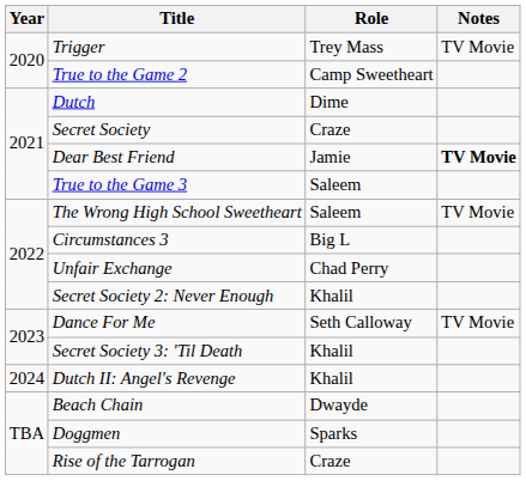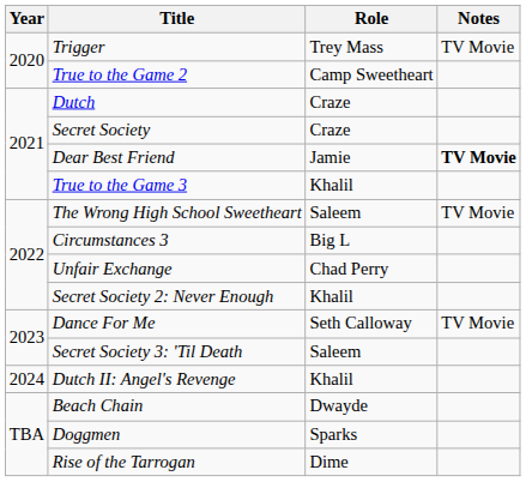Dutch | Role: Dime -> Craze
True to the Game 3 | Role: Saleem -> Khalil
Secret Society 3: 'Til Death | Role: Khalil -> Saleem
Rise of the Tarrogan | Role: Craze -> Dime
